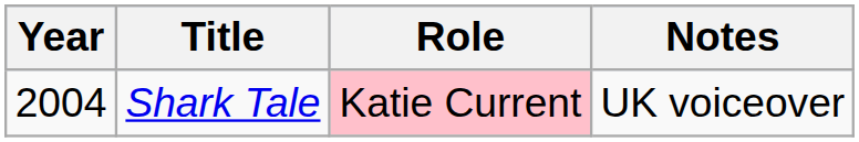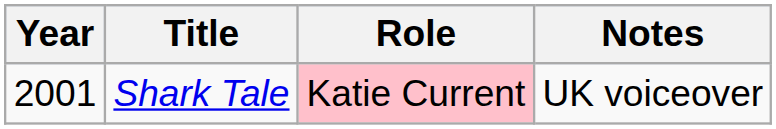Shark Tale | Year: 2004 -> 2001
